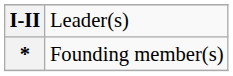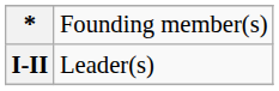rows swapped: I-II <-> *
